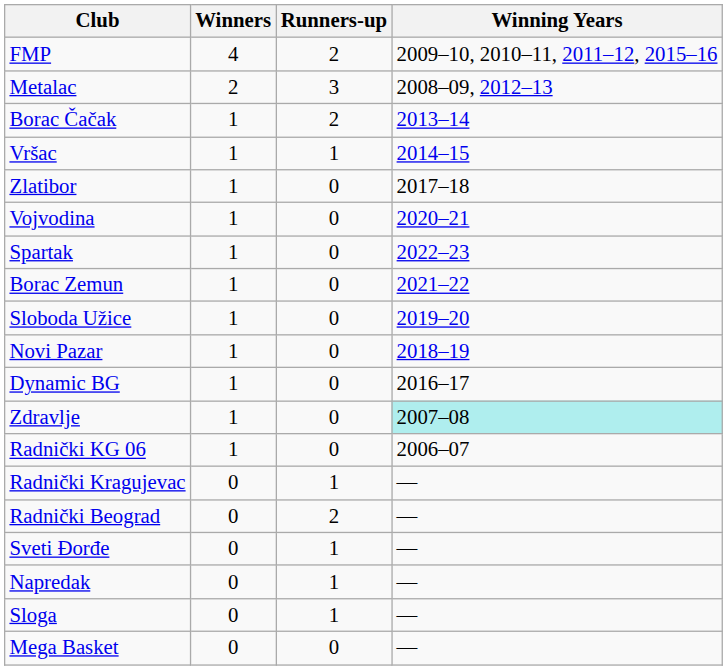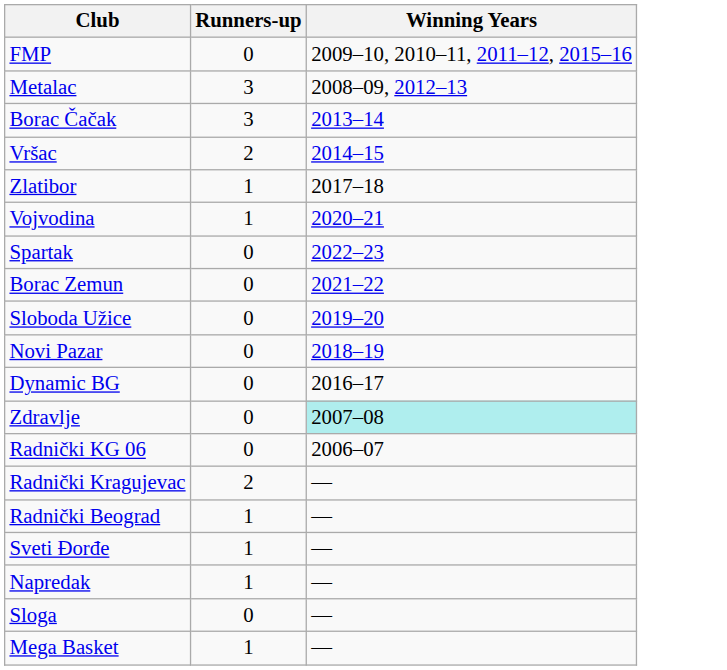- column: Winners | 4 | 2 | 1 | 1 | 1 | 1 | 1 | 1 | 1 | 1 | 1 | 1 | 1 | 0 | 0 | 0 | 0 | 0 | 0
FMP | Runners-up: 2 -> 0
Borac Čačak | Runners-up: 2 -> 3
Vršac | Runners-up: 1 -> 2
Zlatibor | Runners-up: 0 -> 1
Vojvodina | Runners-up: 0 -> 1
Radnički Kragujevac | Runners-up: 1 -> 2
Radnički Beograd | Runners-up: 2 -> 1
Sloga | Runners-up: 1 -> 0
Mega Basket | Runners-up: 0 -> 1
